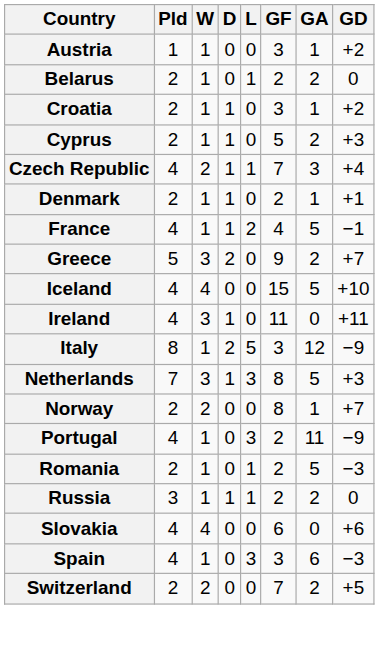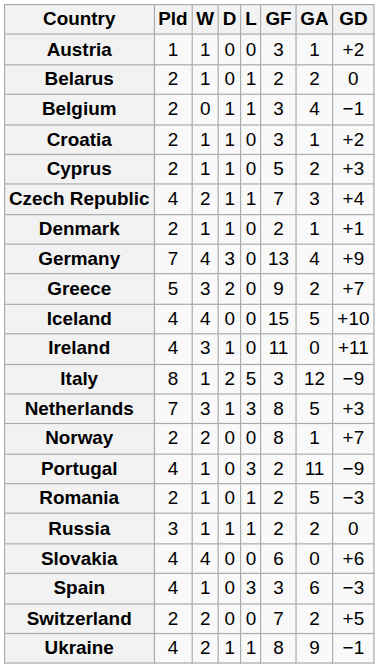+ row: Belgium | 2 | 0 | 1 | 1 | 3 | 4 | −1
- row: France | 4 | 1 | 1 | 2 | 4 | 5 | −1
+ row: Germany | 7 | 4 | 3 | 0 | 13 | 4 | +9
+ row: Ukraine | 4 | 2 | 1 | 1 | 8 | 9 | −1
